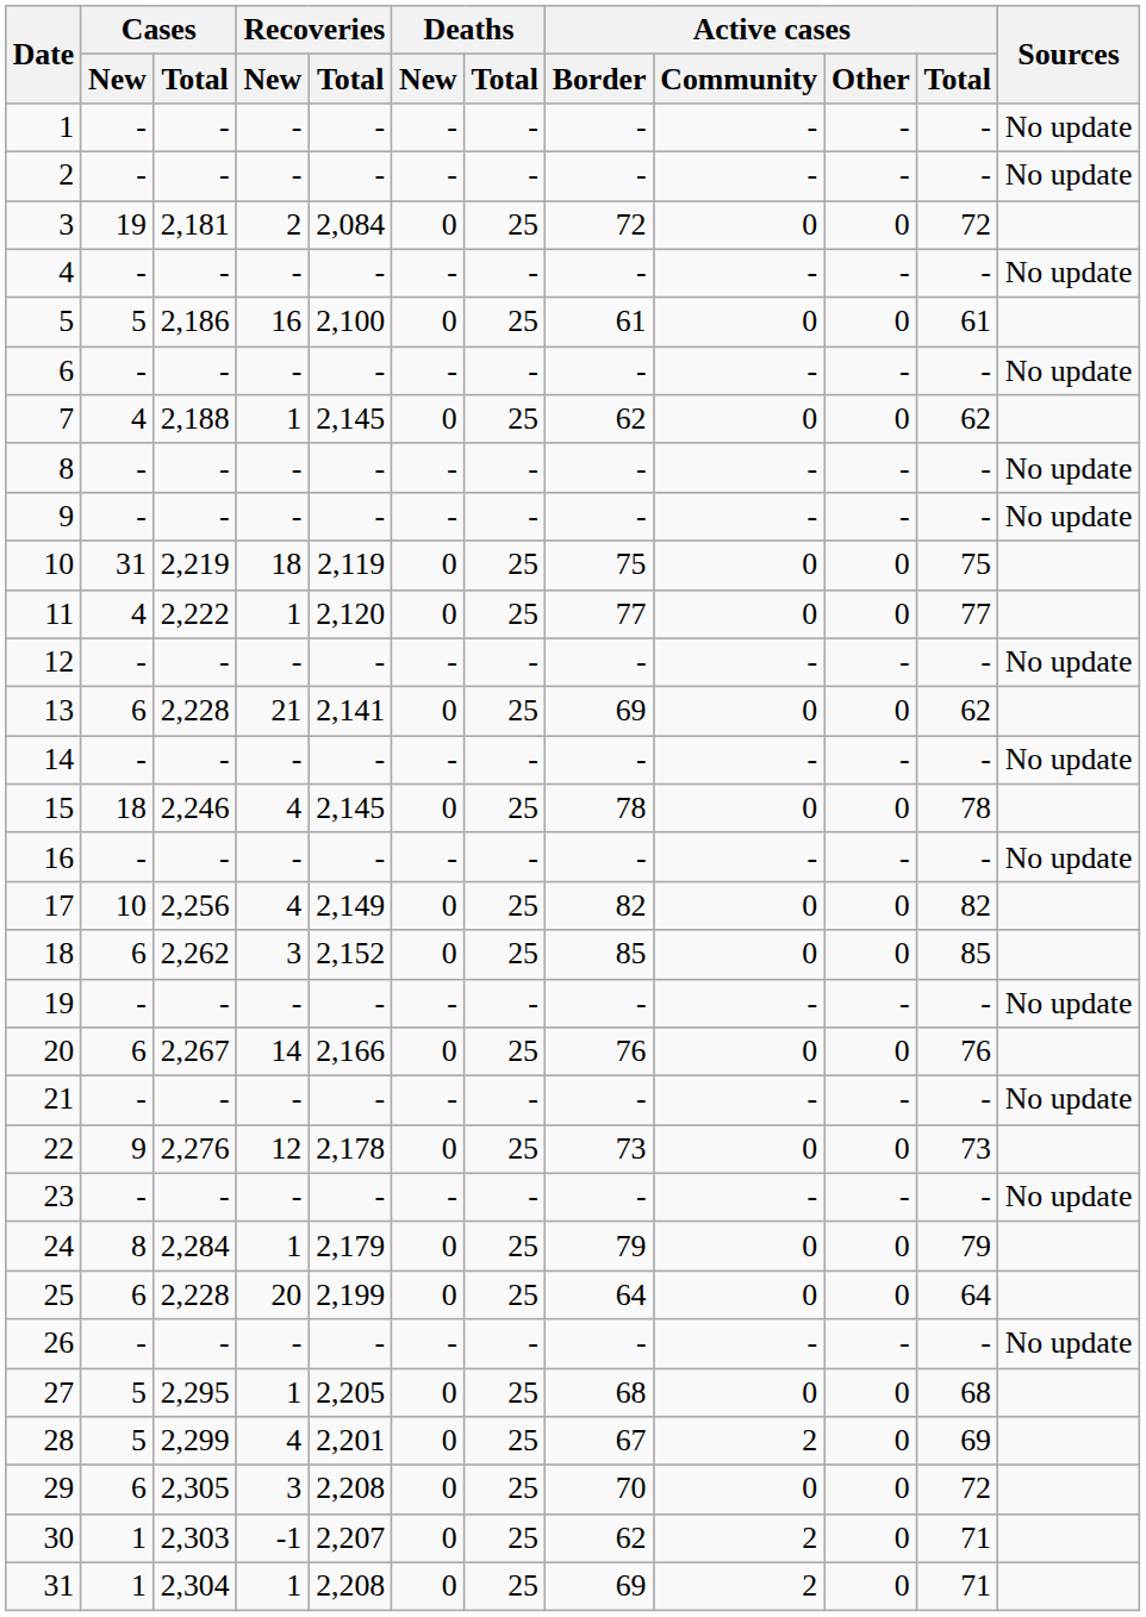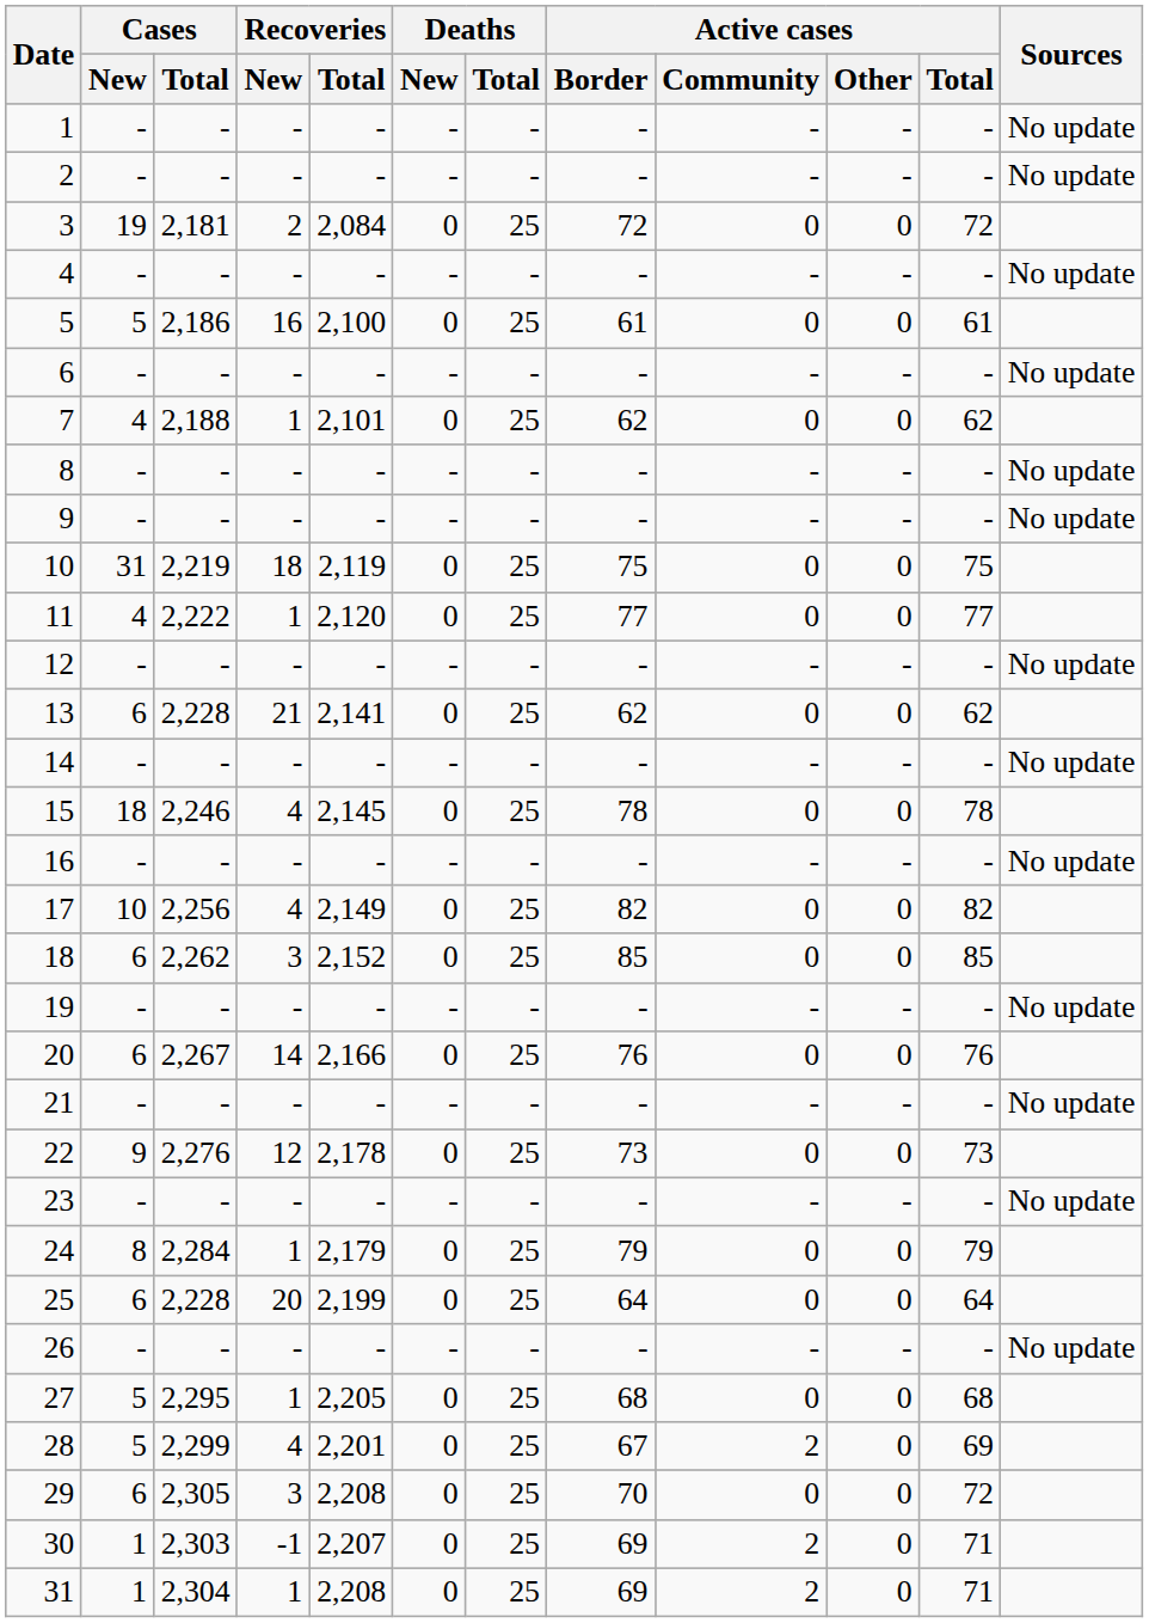7 | Recoveries / Total: 2,145 -> 2,101
13 | Active cases / Border: 69 -> 62
30 | Active cases / Border: 62 -> 69
